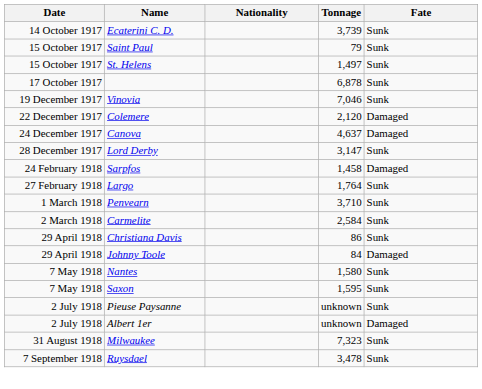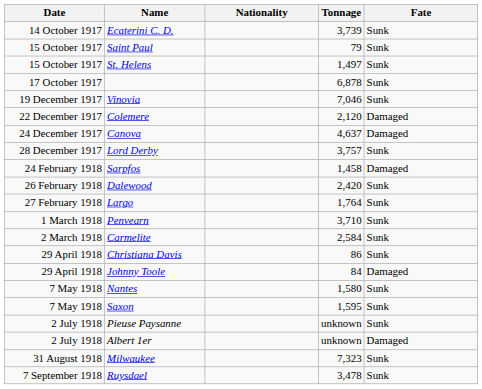Lord Derby | Tonnage: 3,147 -> 3,757
+ row: 26 February 1918 | Dalewood | 2,420 | Sunk
